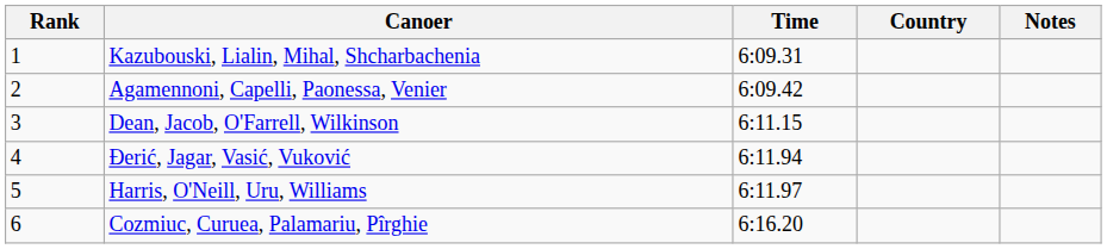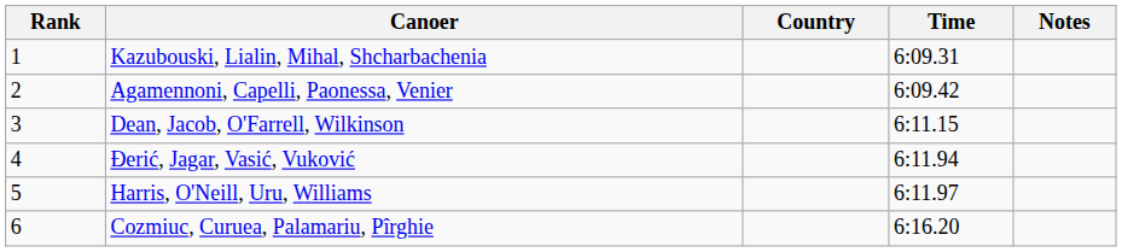columns swapped: Country <-> Time
